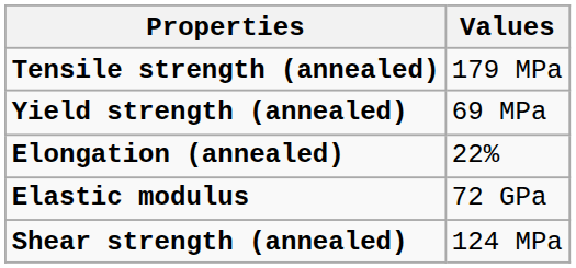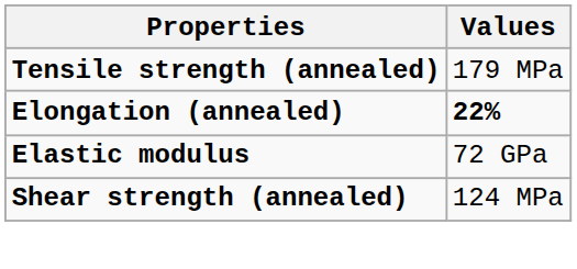- row: Yield strength (annealed) | 69 MPa
Elongation (annealed) | Values: normal -> bold
